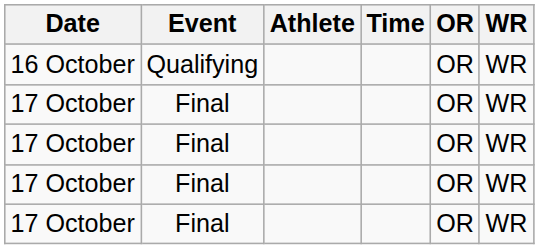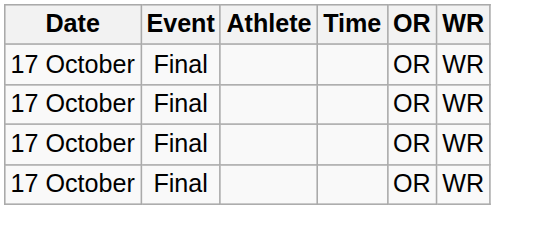- row: 16 October | Qualifying | OR | WR
